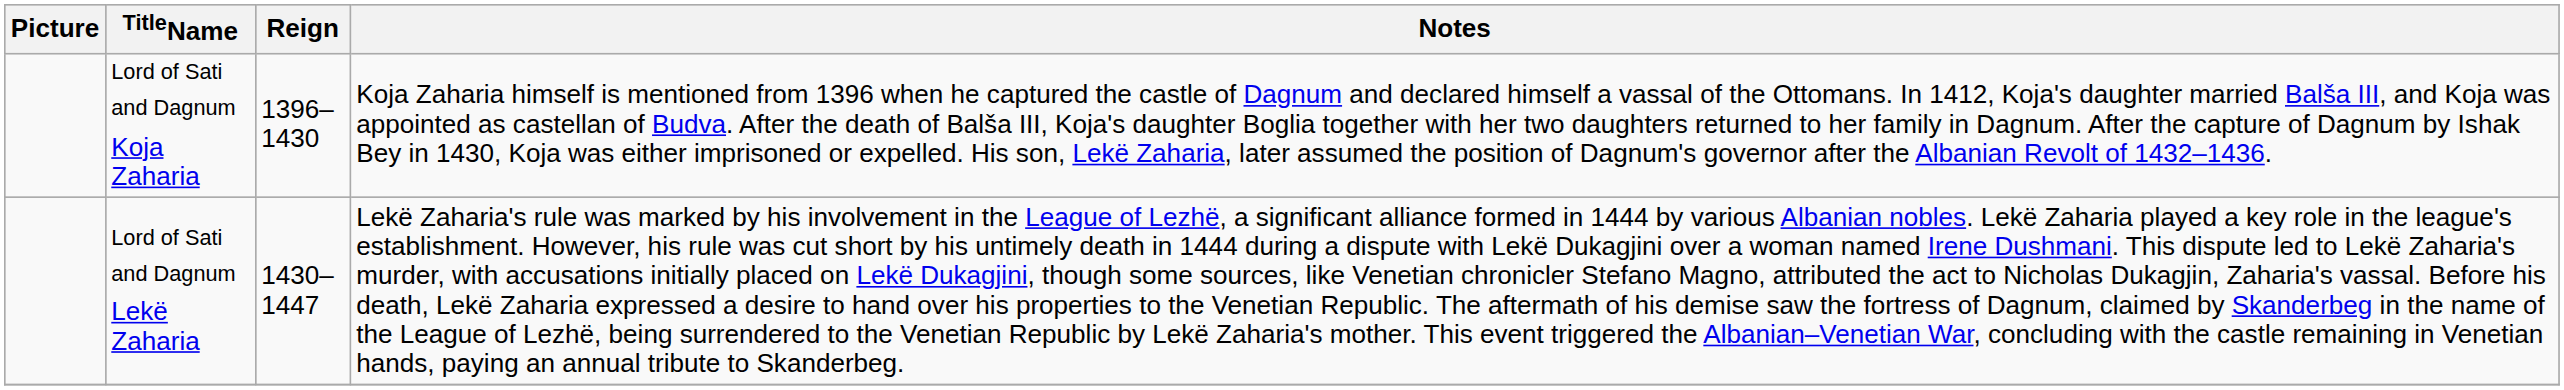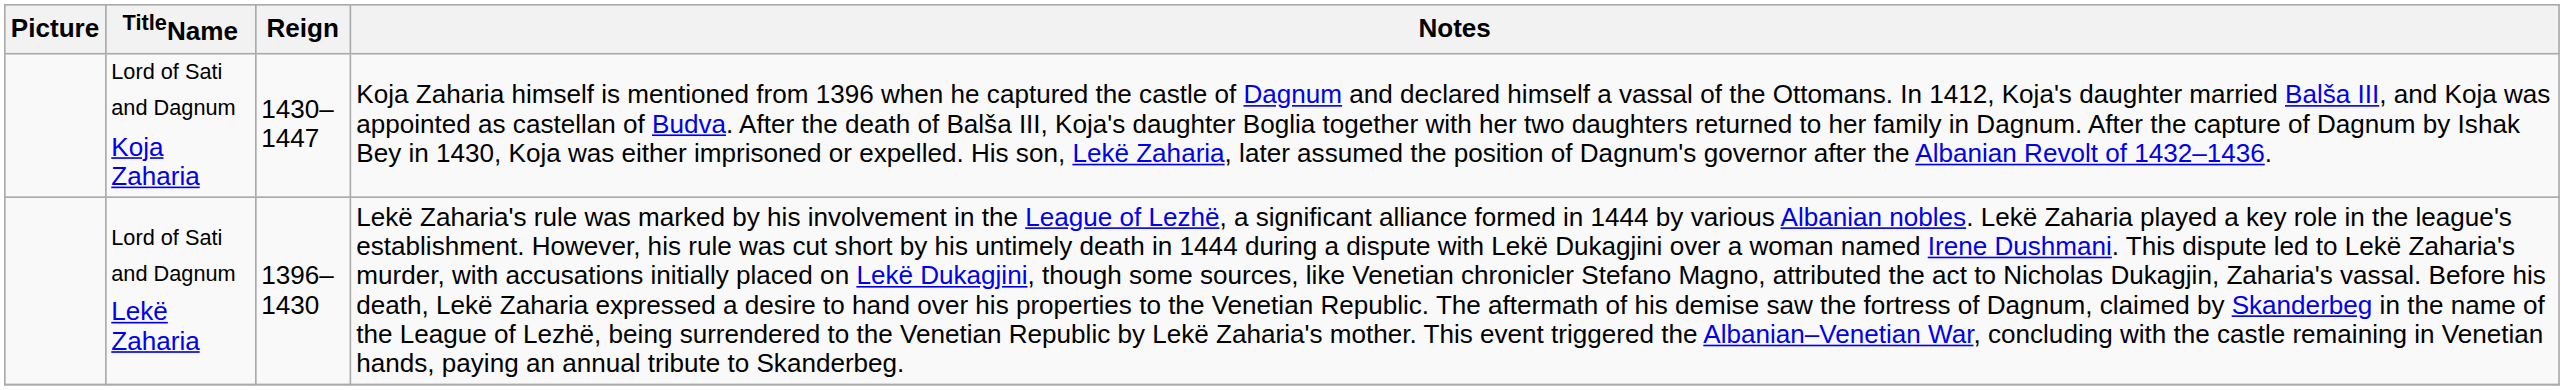Lord of Sati and Dagnum Koja Zaharia | Reign: 1396–1430 -> 1430–1447
Lord of Sati and Dagnum Lekë Zaharia | Reign: 1430–1447 -> 1396–1430
